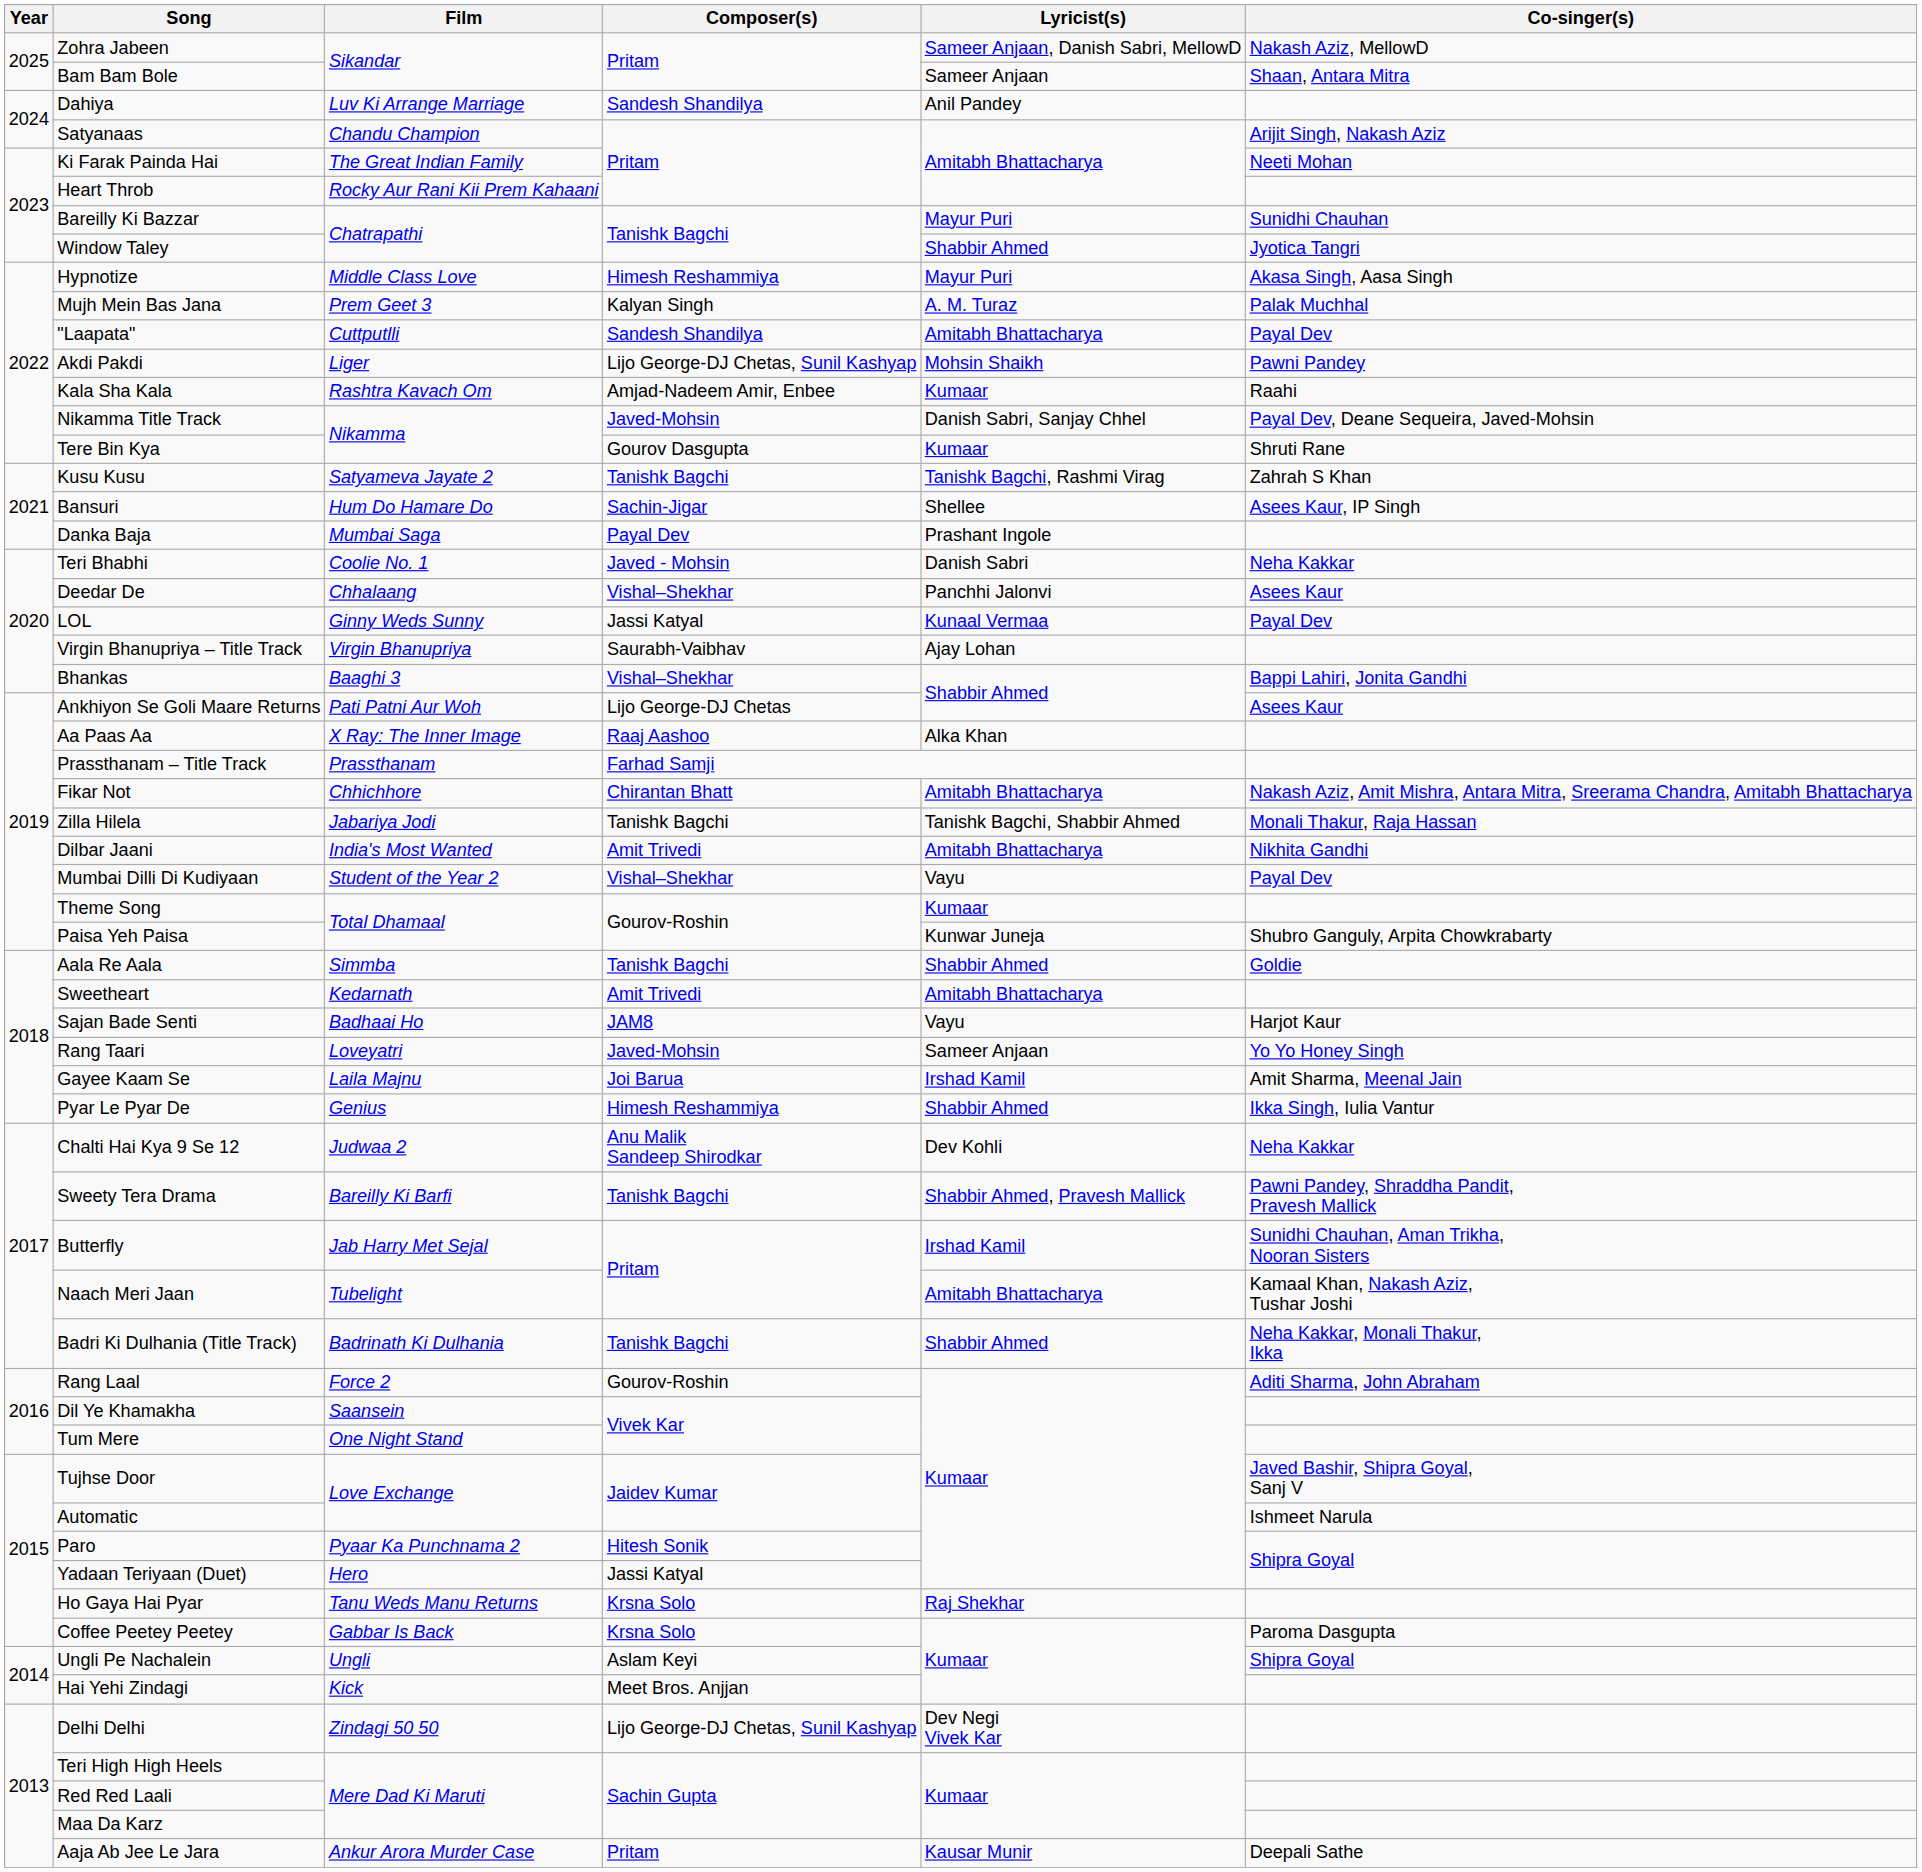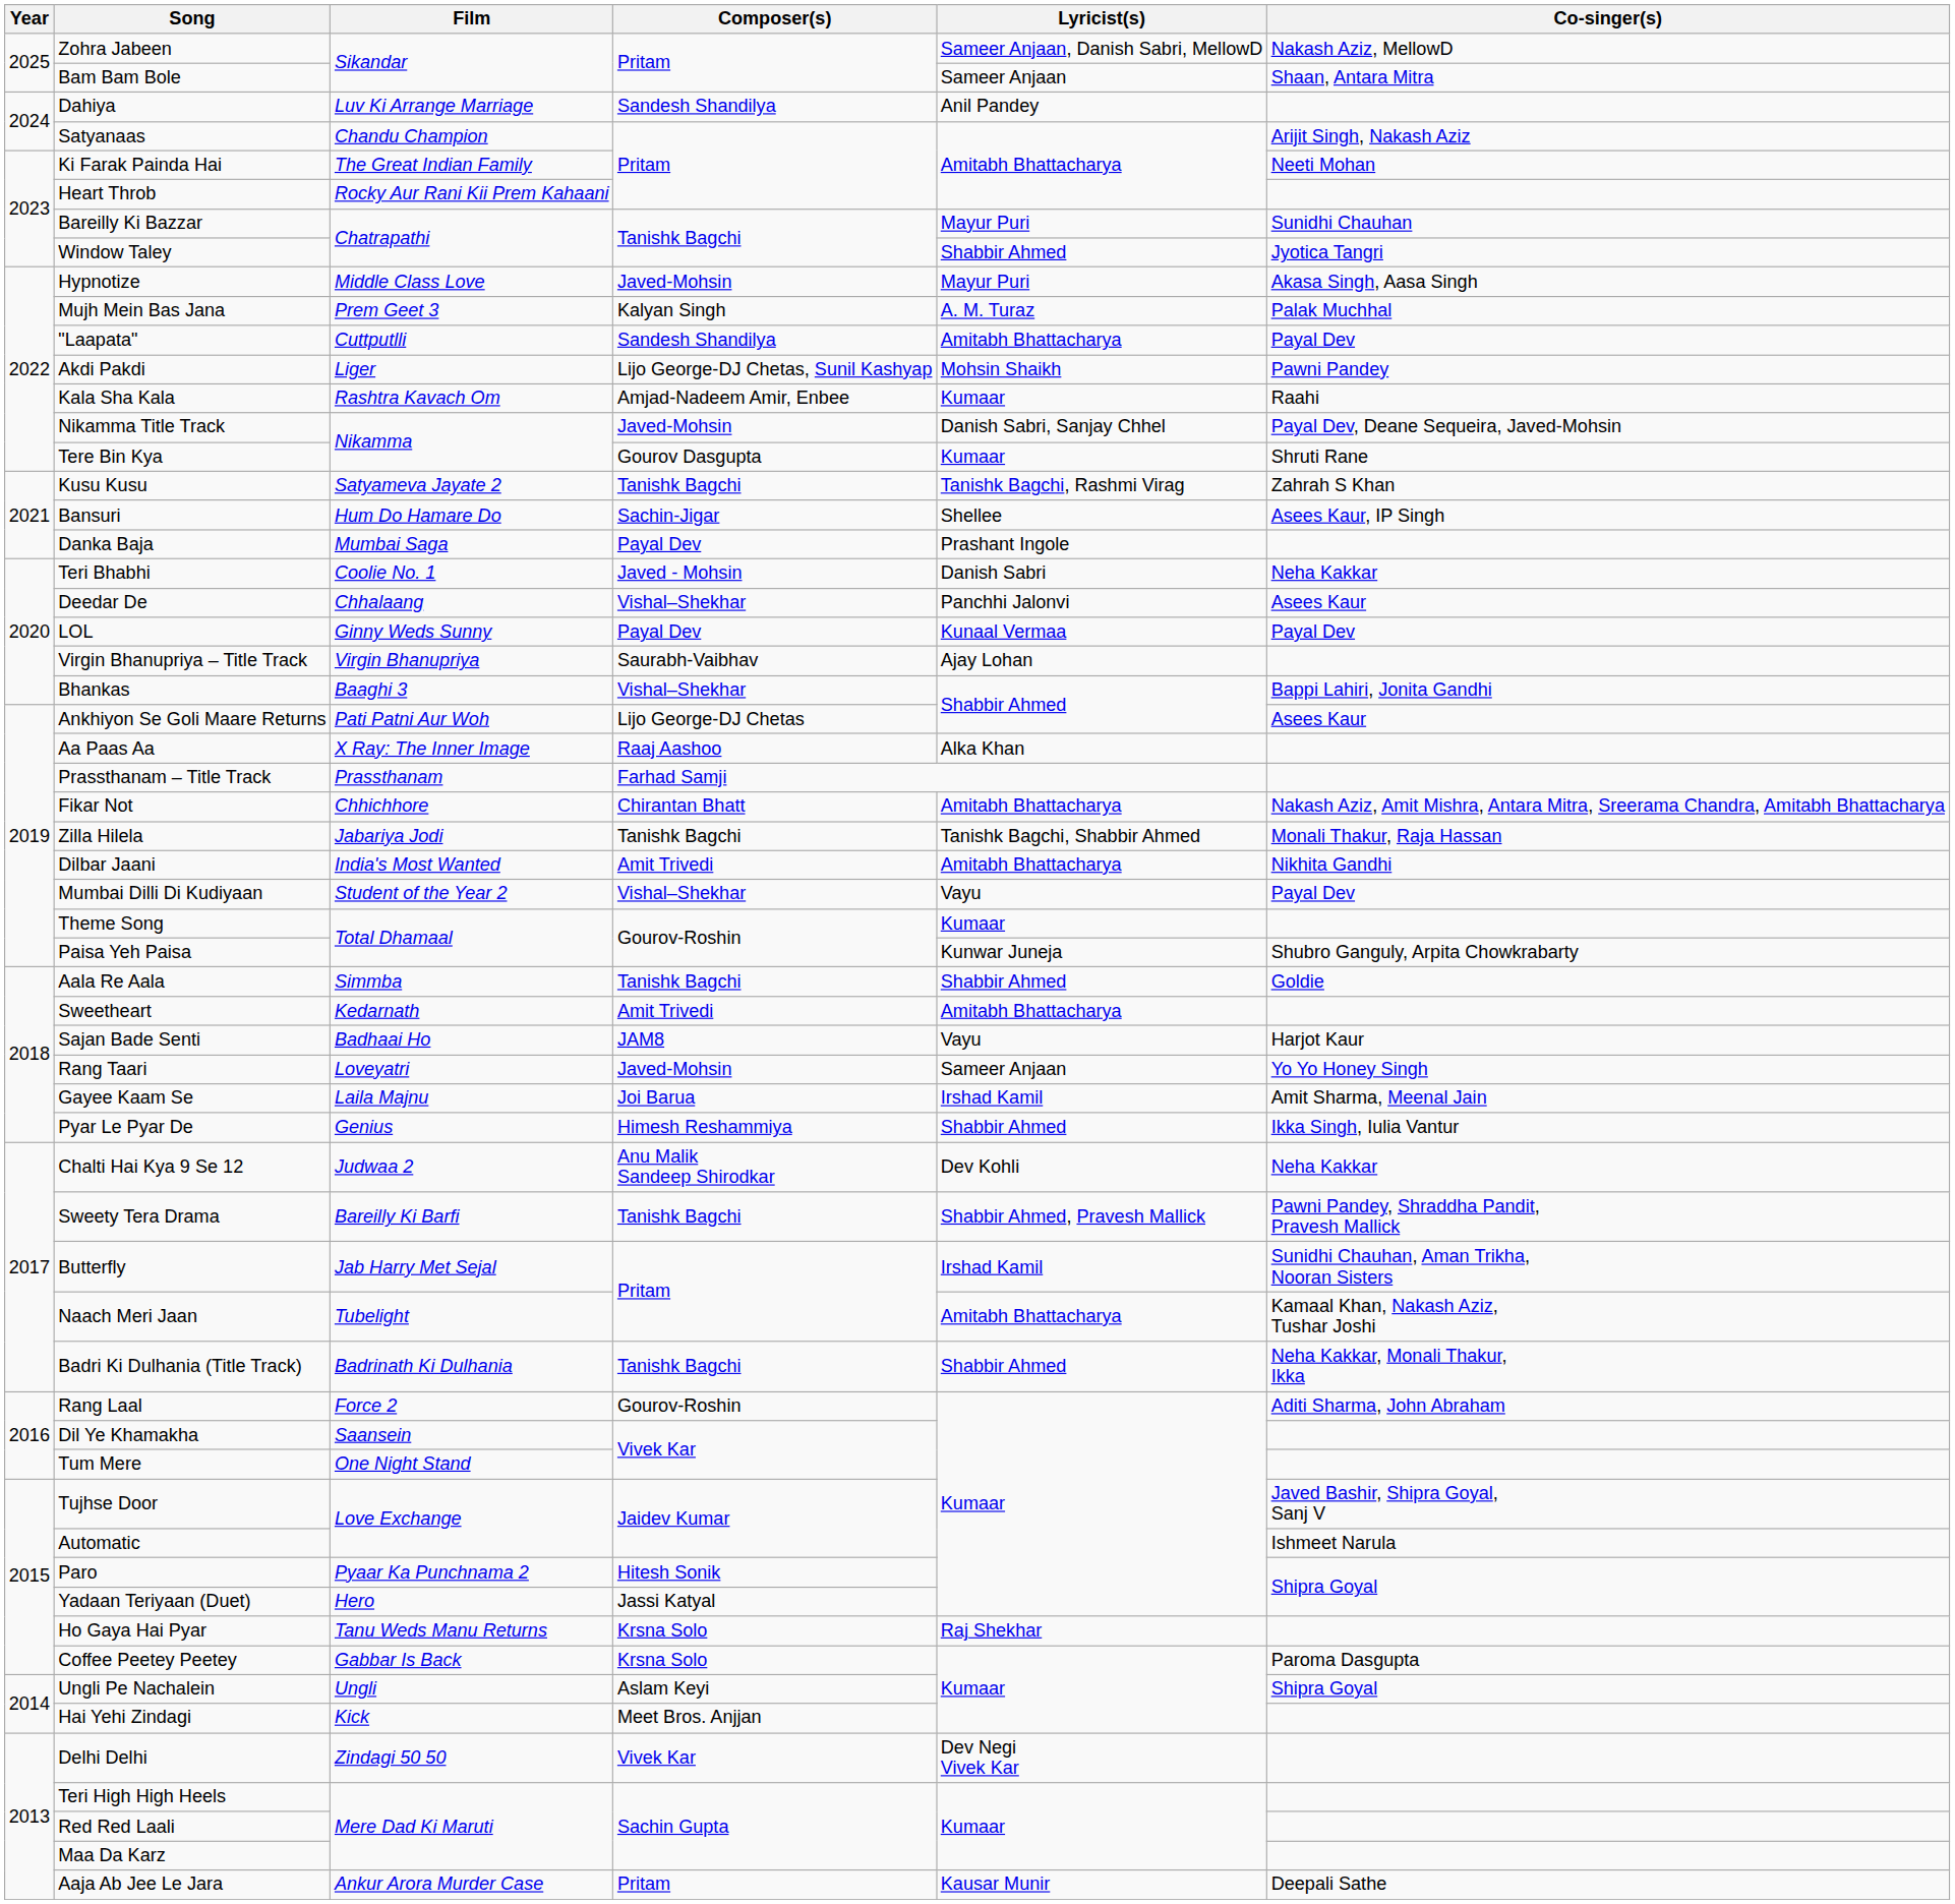Hypnotize | Composer(s): Himesh Reshammiya -> Javed-Mohsin
LOL | Composer(s): Jassi Katyal -> Payal Dev
Delhi Delhi | Composer(s): Lijo George-DJ Chetas, Sunil Kashyap -> Vivek Kar
